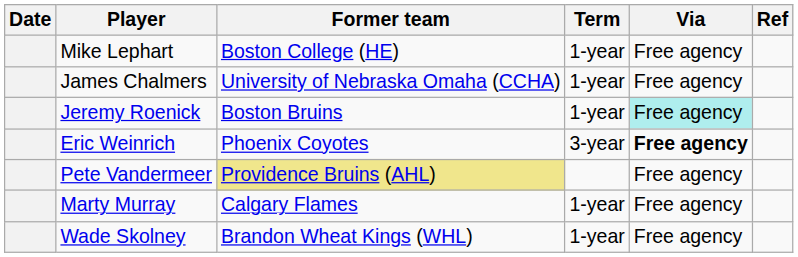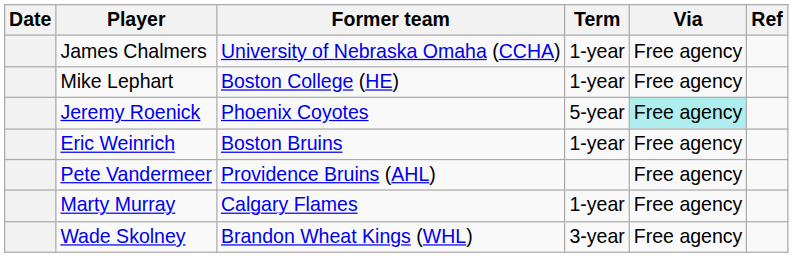rows swapped: Mike Lephart <-> James Chalmers
Jeremy Roenick | Former team: Boston Bruins -> Phoenix Coyotes
Jeremy Roenick | Term: 1-year -> 5-year
Eric Weinrich | Former team: Phoenix Coyotes -> Boston Bruins
Eric Weinrich | Term: 3-year -> 1-year
Eric Weinrich | Via: bold -> normal
Pete Vandermeer | Former team: khaki background -> no background
Wade Skolney | Term: 1-year -> 3-year
